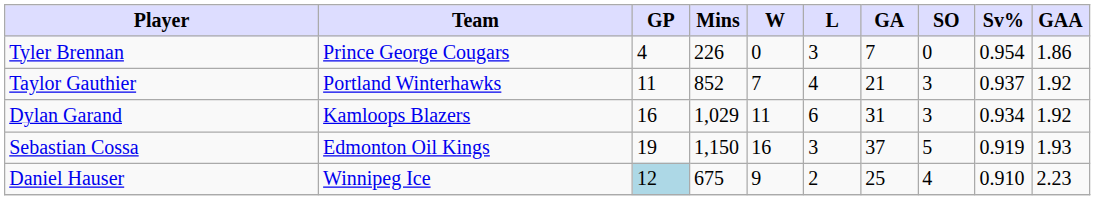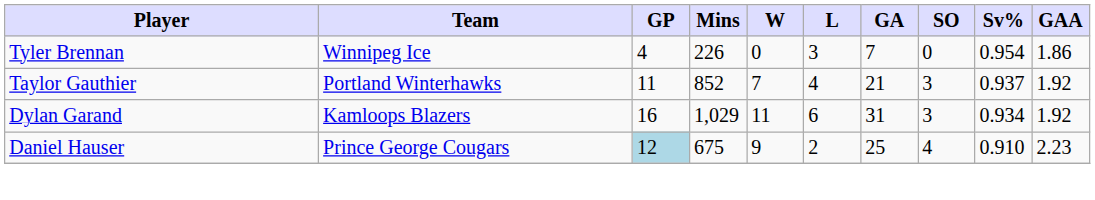Tyler Brennan | Team: Prince George Cougars -> Winnipeg Ice
- row: Sebastian Cossa | Edmonton Oil Kings | 19 | 1,150 | 16 | 3 | 37 | 5 | 0.919 | 1.93
Daniel Hauser | Team: Winnipeg Ice -> Prince George Cougars
